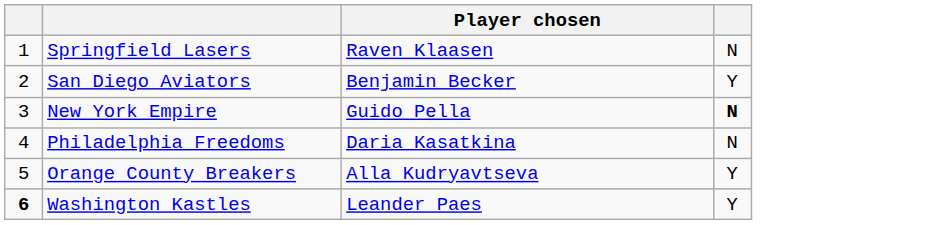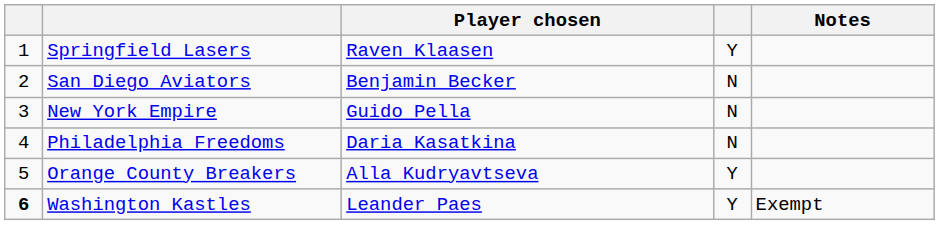+ column: Notes | Exempt
Springfield Lasers | column 4: N -> Y
San Diego Aviators | column 4: Y -> N
New York Empire | column 4: bold -> normal
